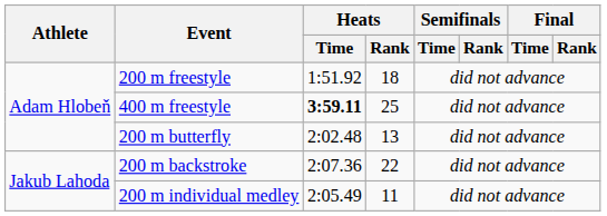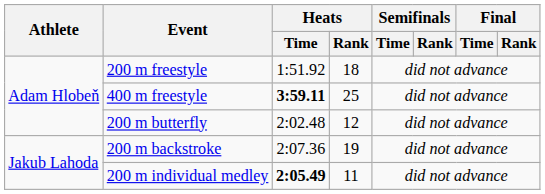200 m butterfly | Heats / Rank: 13 -> 12
200 m backstroke | Heats / Rank: 22 -> 19
200 m individual medley | Heats / Time: normal -> bold
